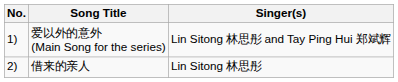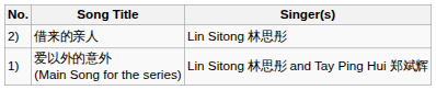rows swapped: 爱以外的意外 (Main Song for the series) <-> 借来的亲人
